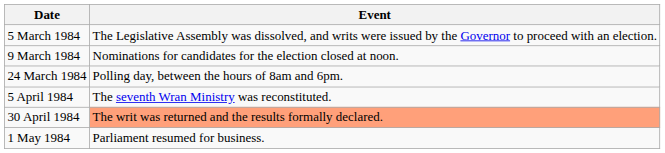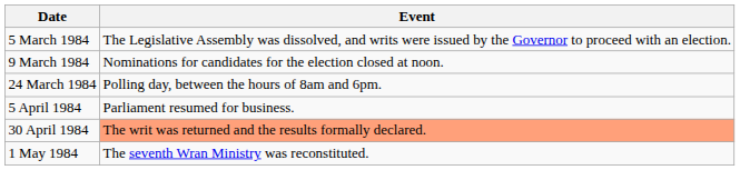5 April 1984 | Event: The seventh Wran Ministry was reconstituted. -> Parliament resumed for business.
1 May 1984 | Event: Parliament resumed for business. -> The seventh Wran Ministry was reconstituted.
